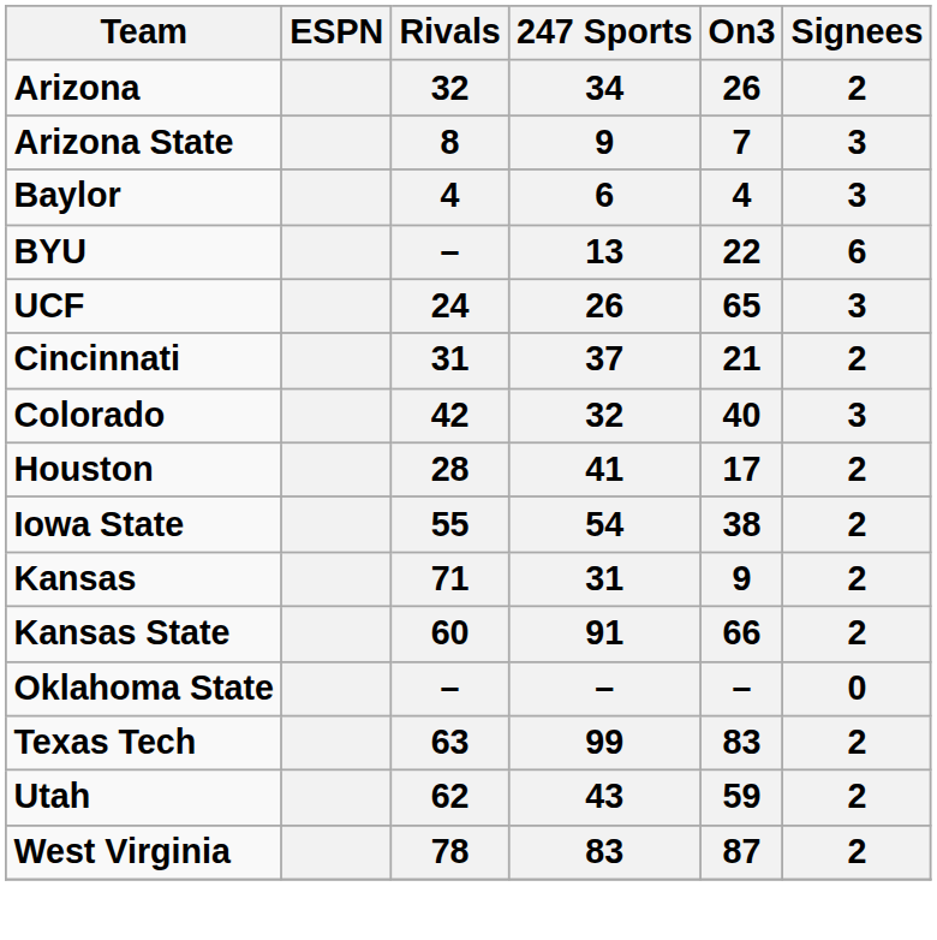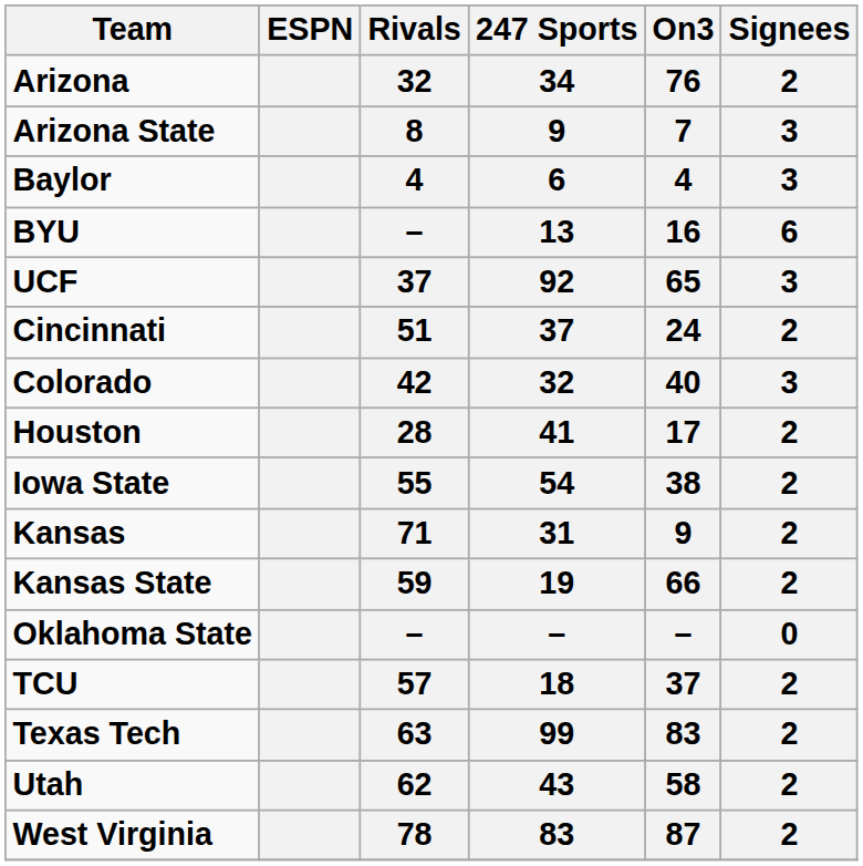Arizona | On3: 26 -> 76
BYU | On3: 22 -> 16
UCF | Rivals: 24 -> 37
UCF | 247 Sports: 26 -> 92
Cincinnati | Rivals: 31 -> 51
Cincinnati | On3: 21 -> 24
Kansas State | Rivals: 60 -> 59
Kansas State | 247 Sports: 91 -> 19
+ row: TCU | 57 | 18 | 37 | 2
Utah | On3: 59 -> 58
